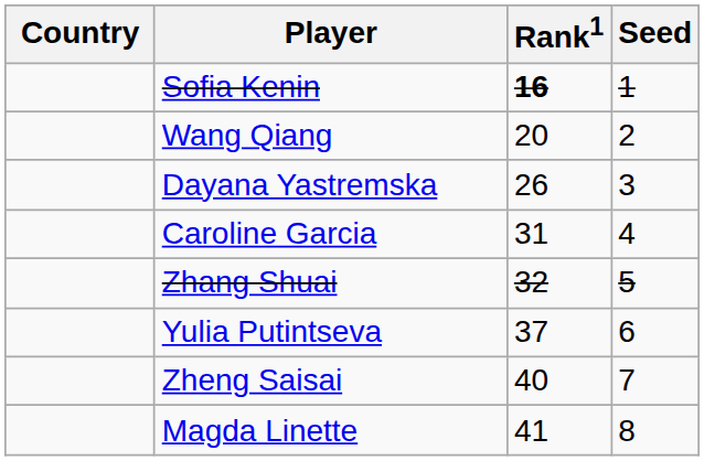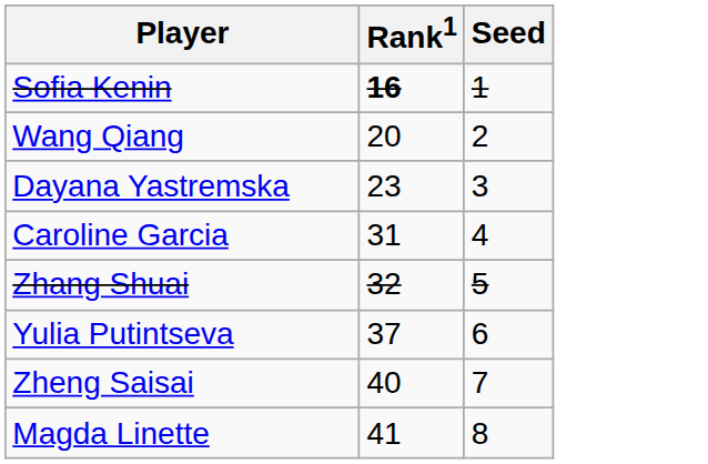- column: Country
Dayana Yastremska | Rank1: 26 -> 23
